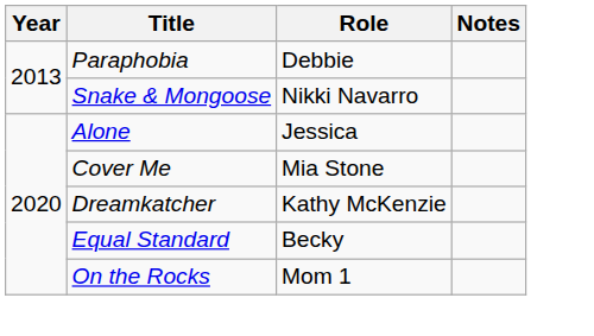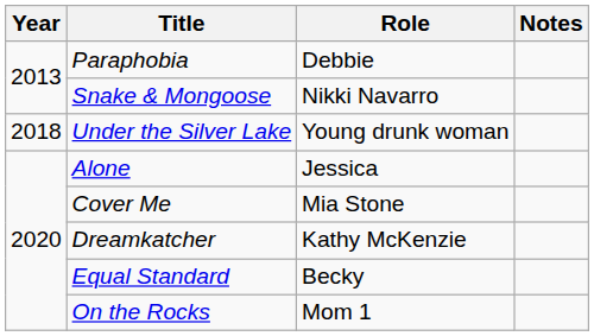+ row: 2018 | Under the Silver Lake | Young drunk woman
